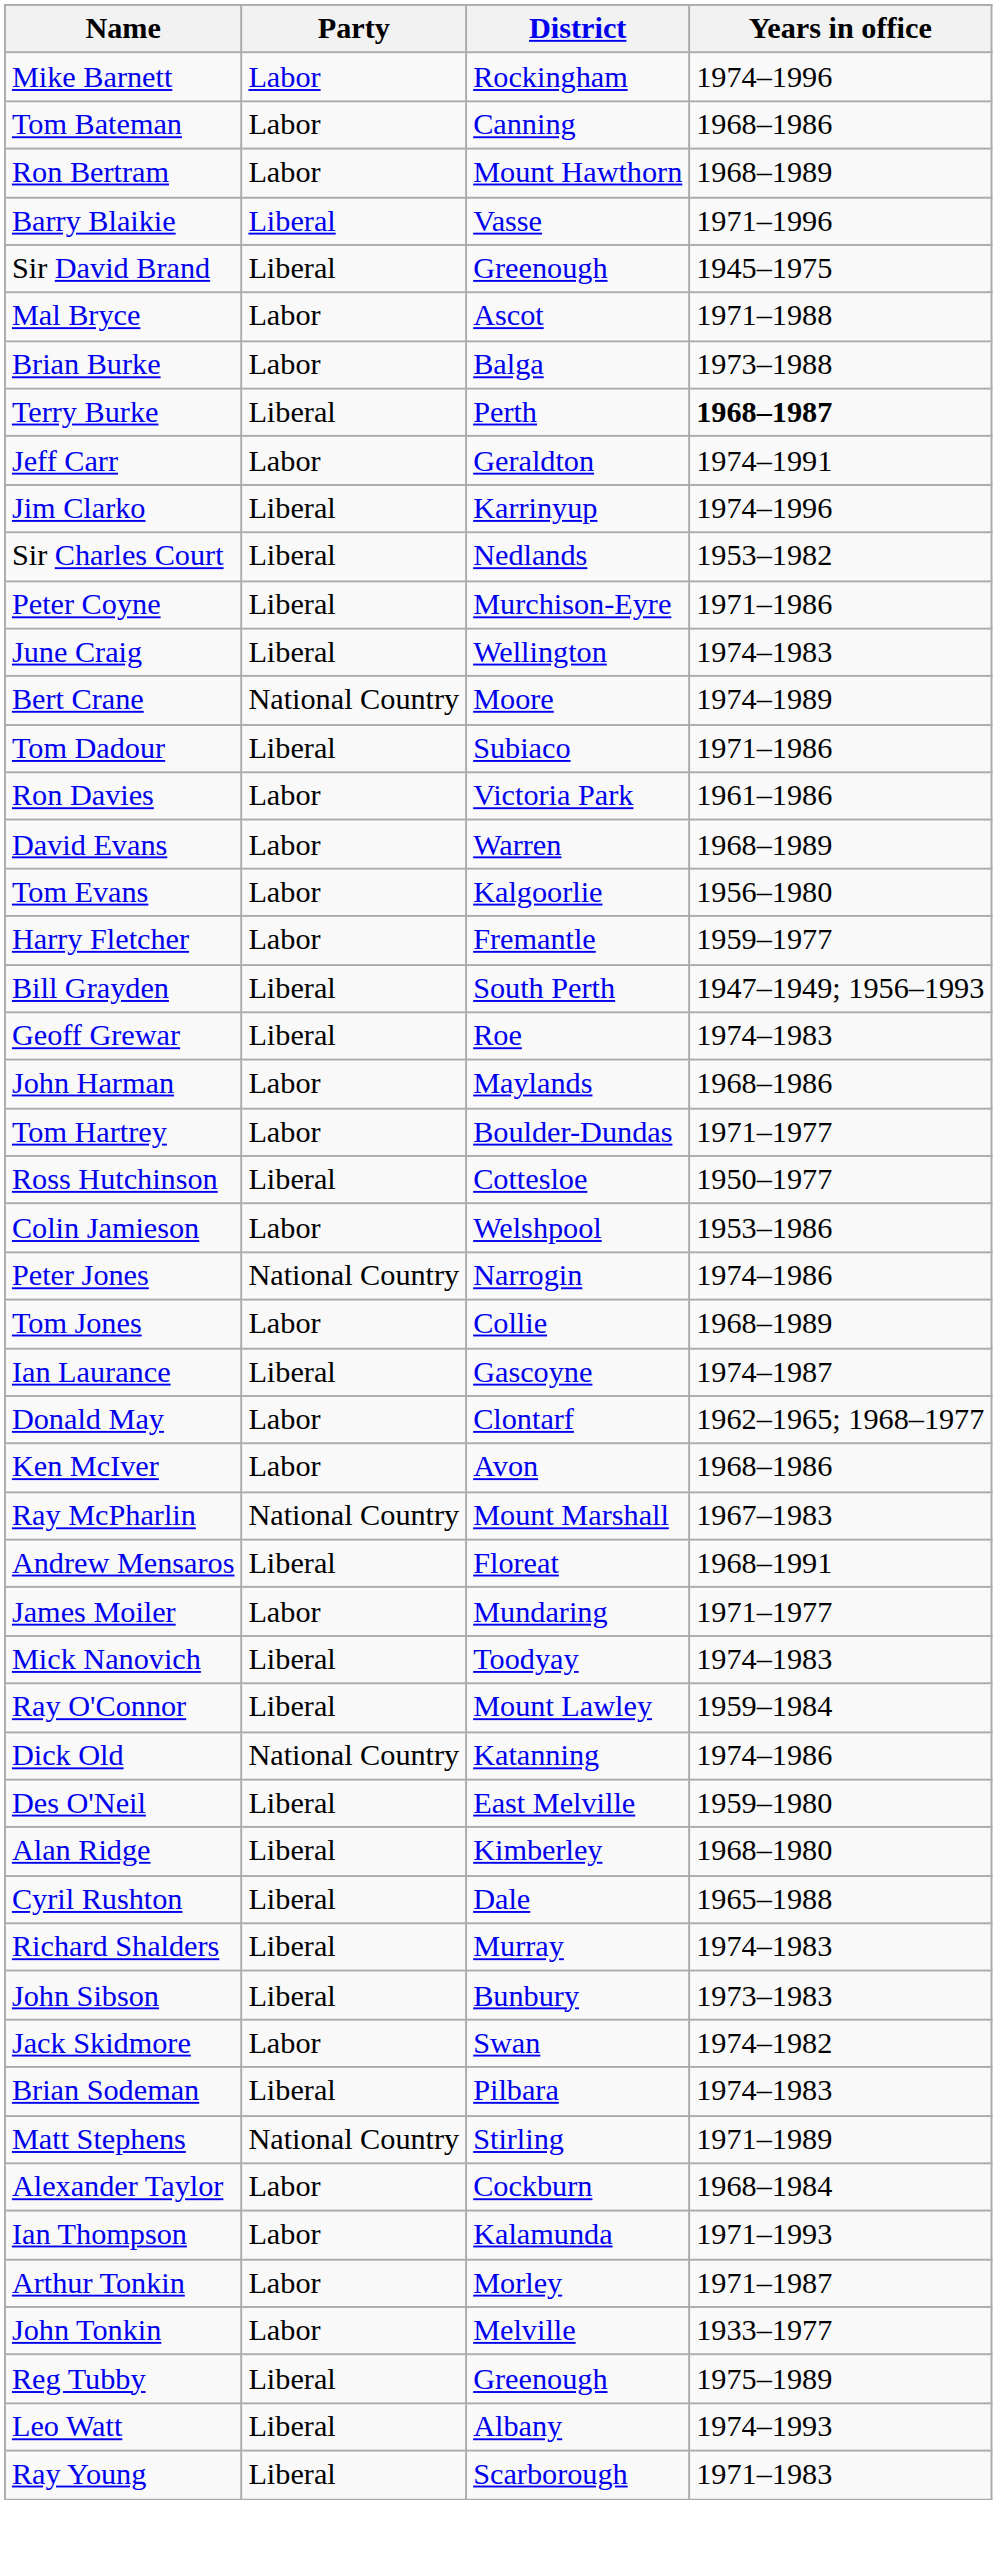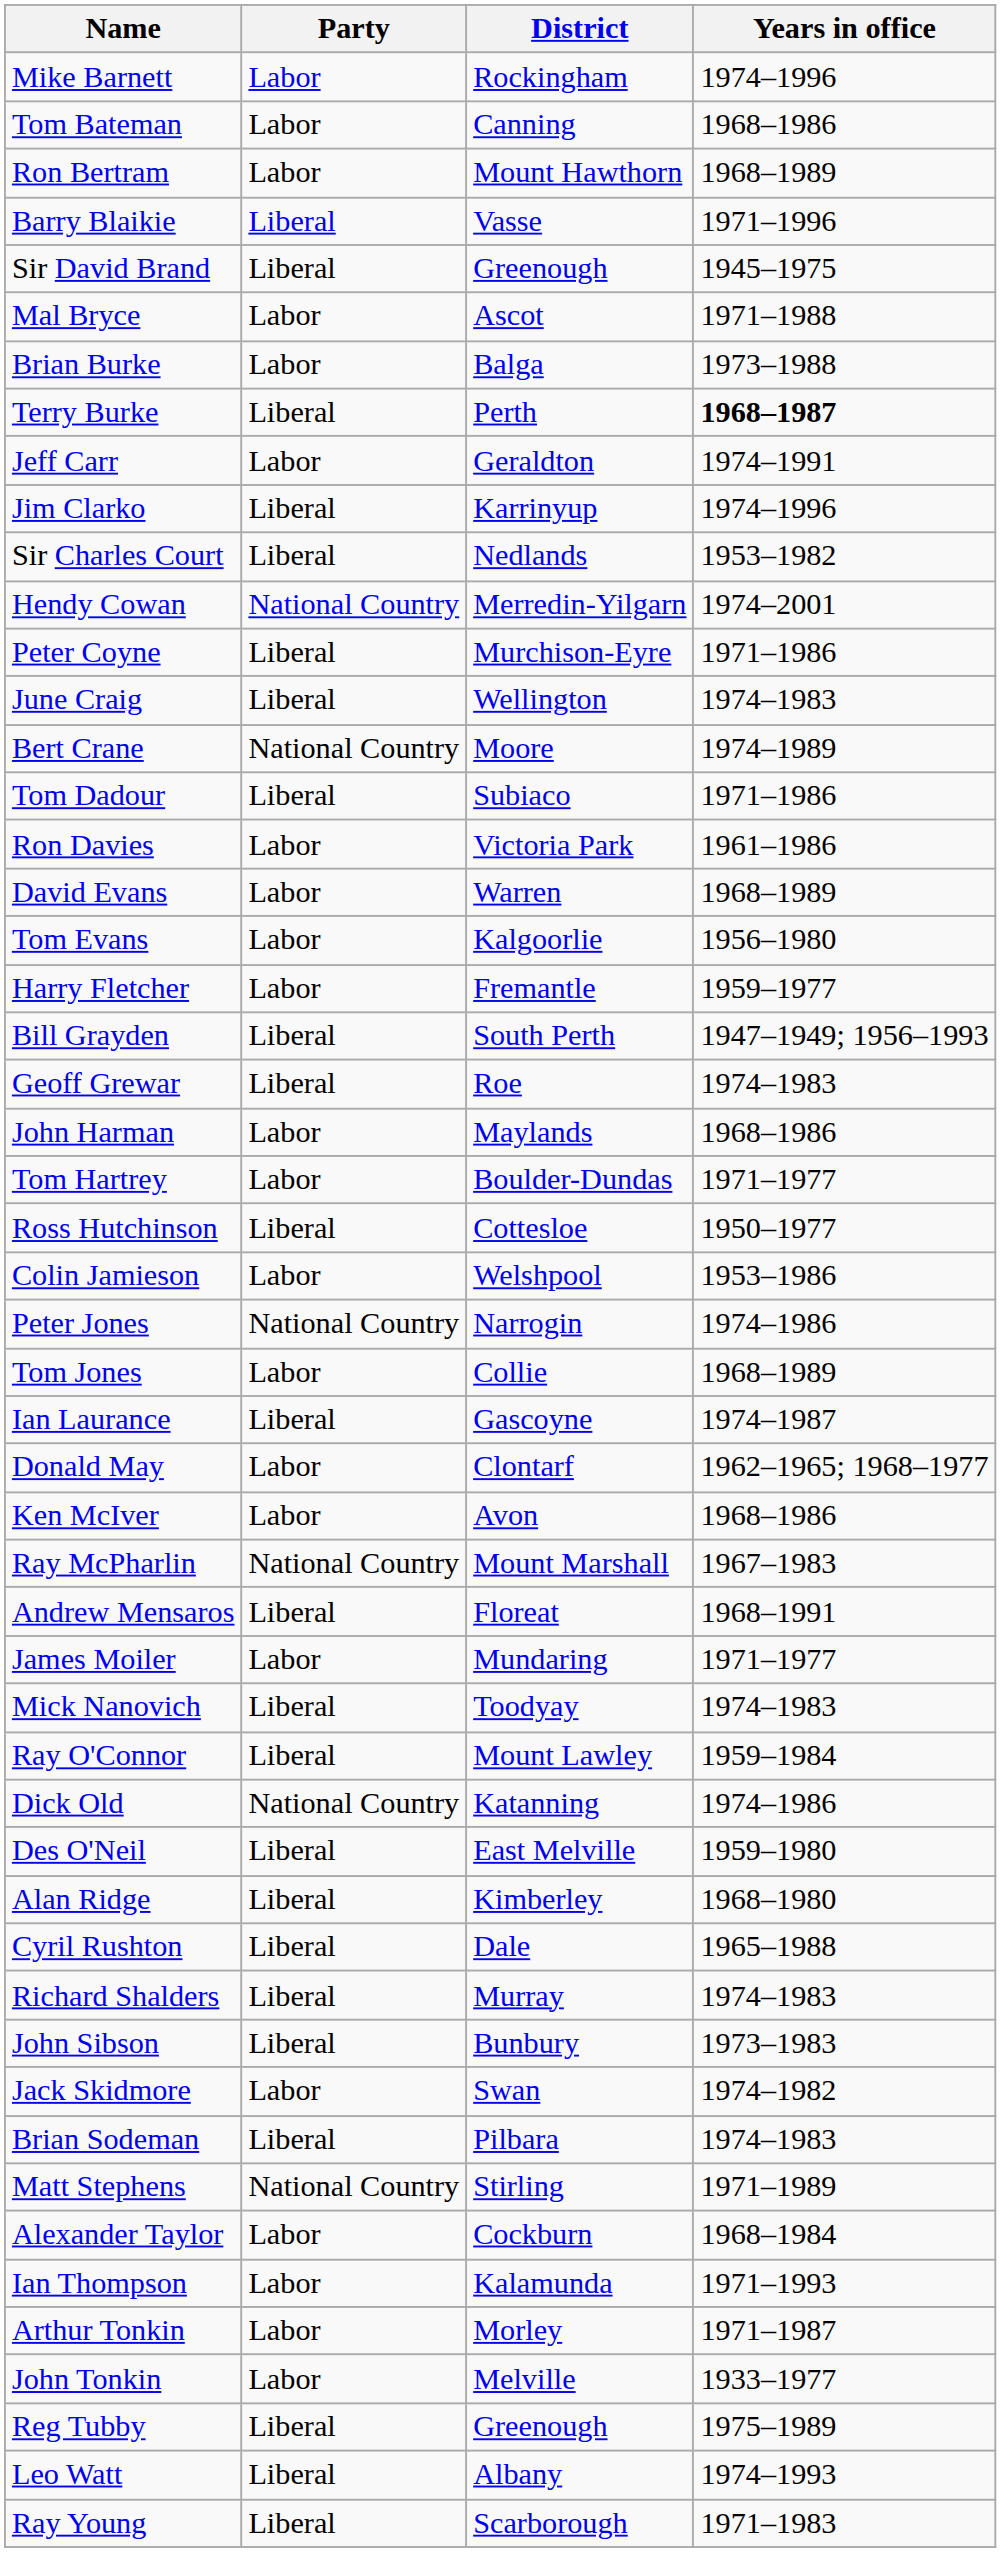+ row: Hendy Cowan | National Country | Merredin-Yilgarn | 1974–2001
